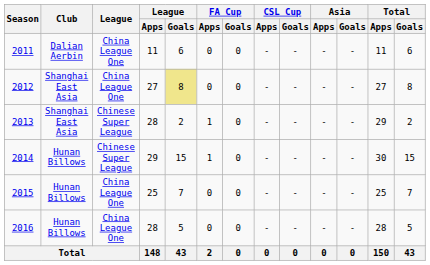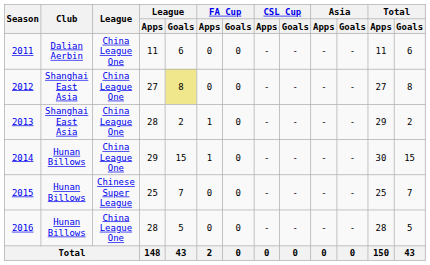2013 | League: Chinese Super League -> China League One
2014 | League: Chinese Super League -> China League One
2015 | League: China League One -> Chinese Super League
